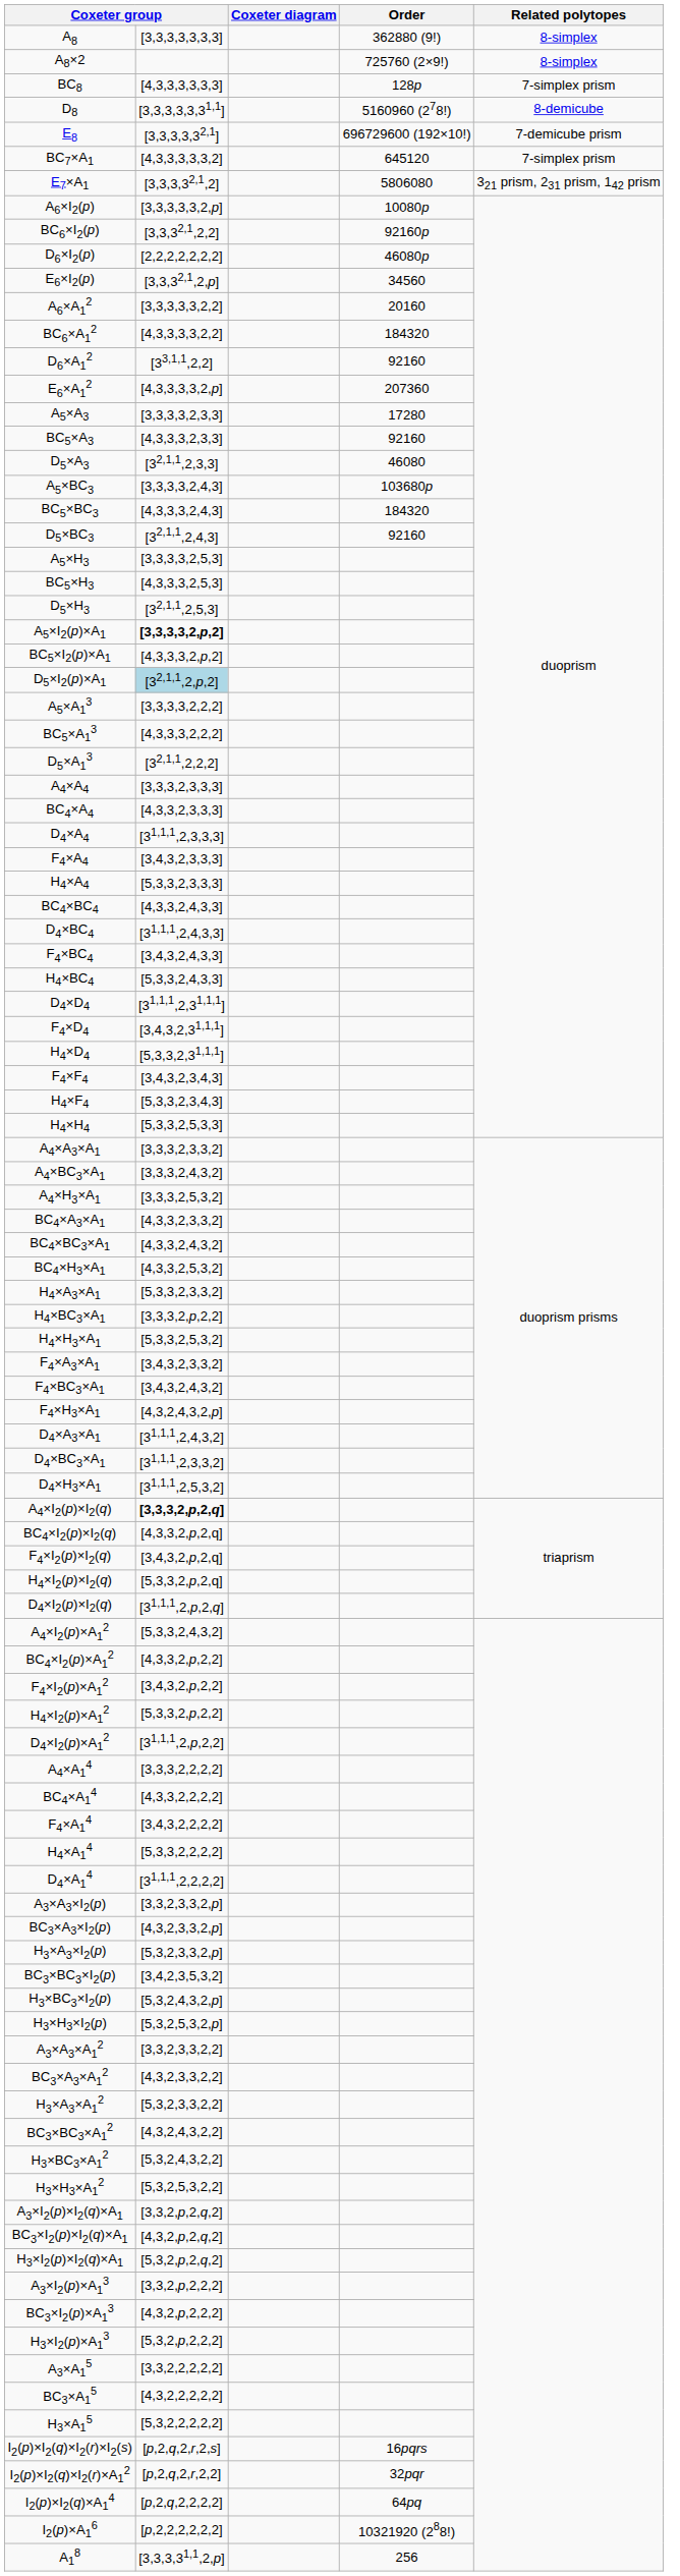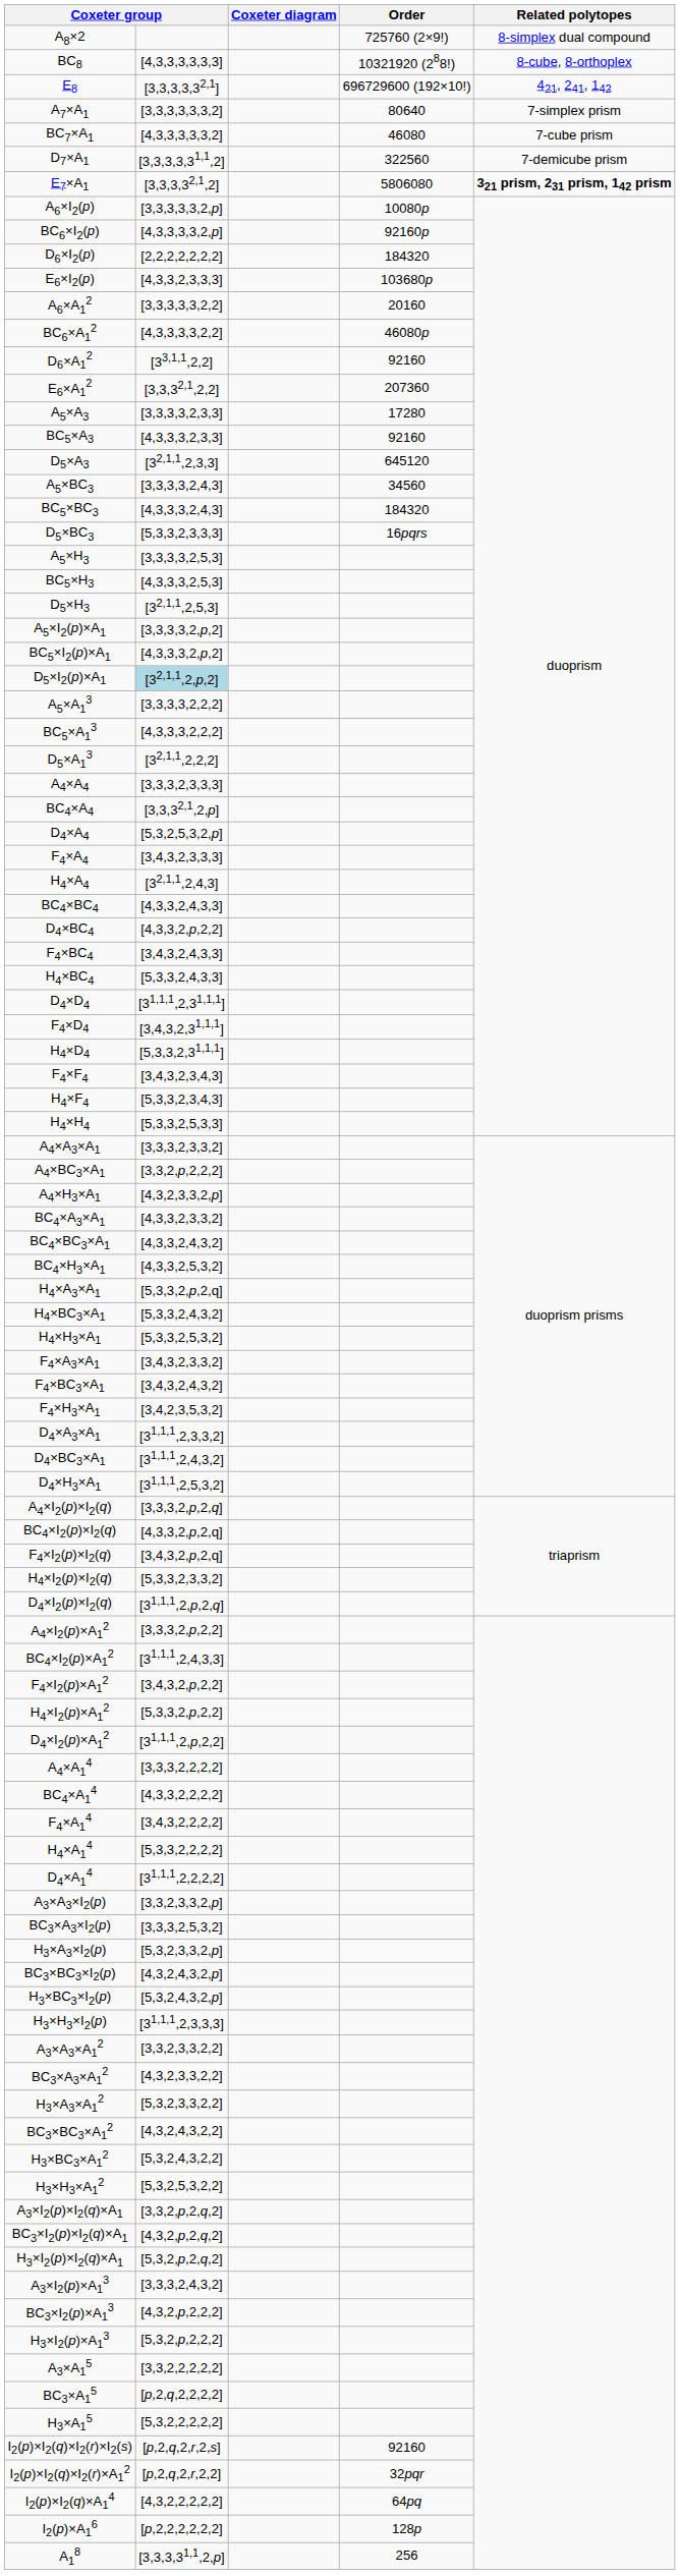- row: A8 | [3,3,3,3,3,3,3] | 362880 (9!) | 8-simplex
A8×2 | Related polytopes: 8-simplex -> 8-simplex dual compound
BC8 | Order: 128p -> 10321920 (288!)
BC8 | Related polytopes: 7-simplex prism -> 8-cube, 8-orthoplex
- row: D8 | [3,3,3,3,3,31,1] | 5160960 (278!) | 8-demicube
E8 | Related polytopes: 7-demicube prism -> 421, 241, 142
+ row: A7×A1 | [3,3,3,3,3,3,2] | 80640 | 7-simplex prism
BC7×A1 | Order: 645120 -> 46080
BC7×A1 | Related polytopes: 7-simplex prism -> 7-cube prism
+ row: D7×A1 | [3,3,3,3,31,1,2] | 322560 | 7-demicube prism
E7×A1 | Related polytopes: normal -> bold
BC6×I2(p) | column 2: [3,3,32,1,2,2] -> [4,3,3,3,3,2,p]
D6×I2(p) | Order: 46080p -> 184320
E6×I2(p) | column 2: [3,3,32,1,2,p] -> [4,3,3,2,3,3,3]
E6×I2(p) | Order: 34560 -> 103680p
BC6×A12 | Order: 184320 -> 46080p
E6×A12 | column 2: [4,3,3,3,3,2,p] -> [3,3,32,1,2,2]
D5×A3 | Order: 46080 -> 645120
A5×BC3 | Order: 103680p -> 34560
D5×BC3 | column 2: [32,1,1,2,4,3] -> [5,3,3,2,3,3,3]
D5×BC3 | Order: 92160 -> 16pqrs
A5×I2(p)×A1 | column 2: bold -> normal
BC4×A4 | column 2: [4,3,3,2,3,3,3] -> [3,3,32,1,2,p]
D4×A4 | column 2: [31,1,1,2,3,3,3] -> [5,3,2,5,3,2,p]
H4×A4 | column 2: [5,3,3,2,3,3,3] -> [32,1,1,2,4,3]
D4×BC4 | column 2: [31,1,1,2,4,3,3] -> [4,3,3,2,p,2,2]
A4×BC3×A1 | column 2: [3,3,3,2,4,3,2] -> [3,3,2,p,2,2,2]
A4×H3×A1 | column 2: [3,3,3,2,5,3,2] -> [4,3,2,3,3,2,p]
H4×A3×A1 | column 2: [5,3,3,2,3,3,2] -> [5,3,3,2,p,2,q]
H4×BC3×A1 | column 2: [3,3,3,2,p,2,2] -> [5,3,3,2,4,3,2]
F4×H3×A1 | column 2: [4,3,2,4,3,2,p] -> [3,4,2,3,5,3,2]
D4×A3×A1 | column 2: [31,1,1,2,4,3,2] -> [31,1,1,2,3,3,2]
D4×BC3×A1 | column 2: [31,1,1,2,3,3,2] -> [31,1,1,2,4,3,2]
A4×I2(p)×I2(q) | column 2: bold -> normal
H4×I2(p)×I2(q) | column 2: [5,3,3,2,p,2,q] -> [5,3,3,2,3,3,2]
A4×I2(p)×A12 | column 2: [5,3,3,2,4,3,2] -> [3,3,3,2,p,2,2]
BC4×I2(p)×A12 | column 2: [4,3,3,2,p,2,2] -> [31,1,1,2,4,3,3]
BC3×A3×I2(p) | column 2: [4,3,2,3,3,2,p] -> [3,3,3,2,5,3,2]
BC3×BC3×I2(p) | column 2: [3,4,2,3,5,3,2] -> [4,3,2,4,3,2,p]
H3×H3×I2(p) | column 2: [5,3,2,5,3,2,p] -> [31,1,1,2,3,3,3]
A3×I2(p)×A13 | column 2: [3,3,2,p,2,2,2] -> [3,3,3,2,4,3,2]
BC3×A15 | column 2: [4,3,2,2,2,2,2] -> [p,2,q,2,2,2,2]
I2(p)×I2(q)×I2(r)×I2(s) | Order: 16pqrs -> 92160
I2(p)×I2(q)×A14 | column 2: [p,2,q,2,2,2,2] -> [4,3,2,2,2,2,2]
I2(p)×A16 | Order: 10321920 (288!) -> 128p
